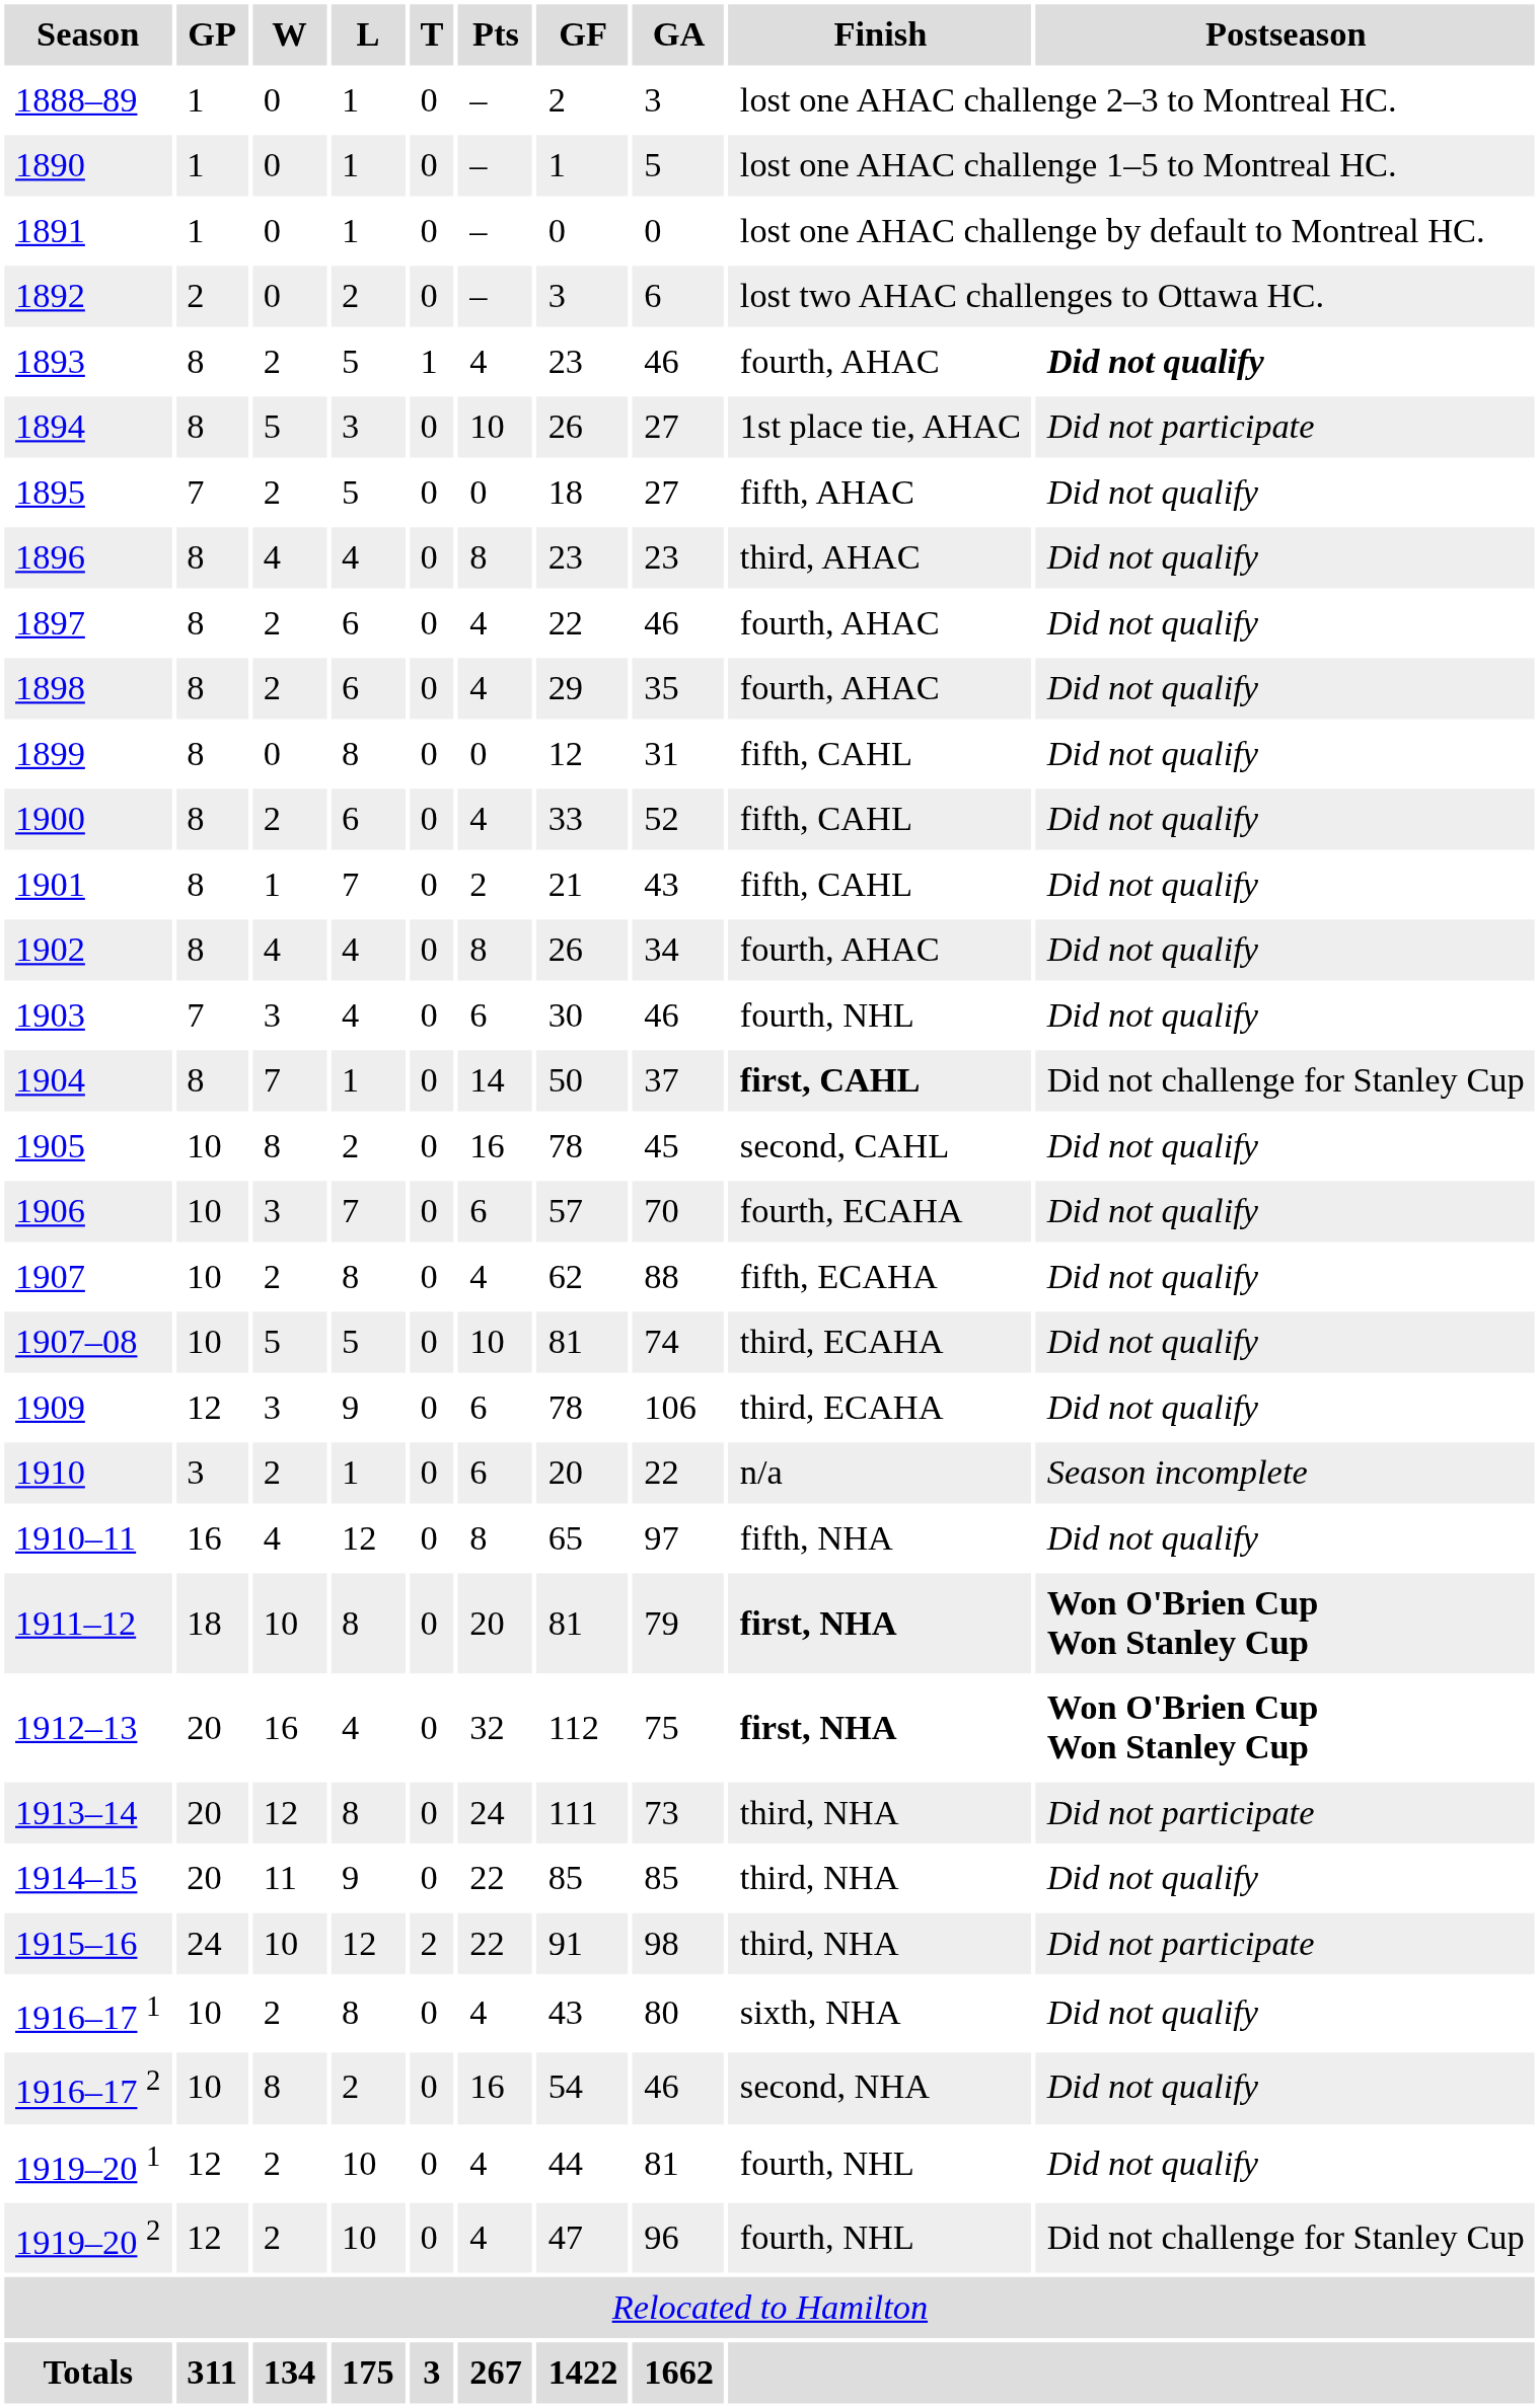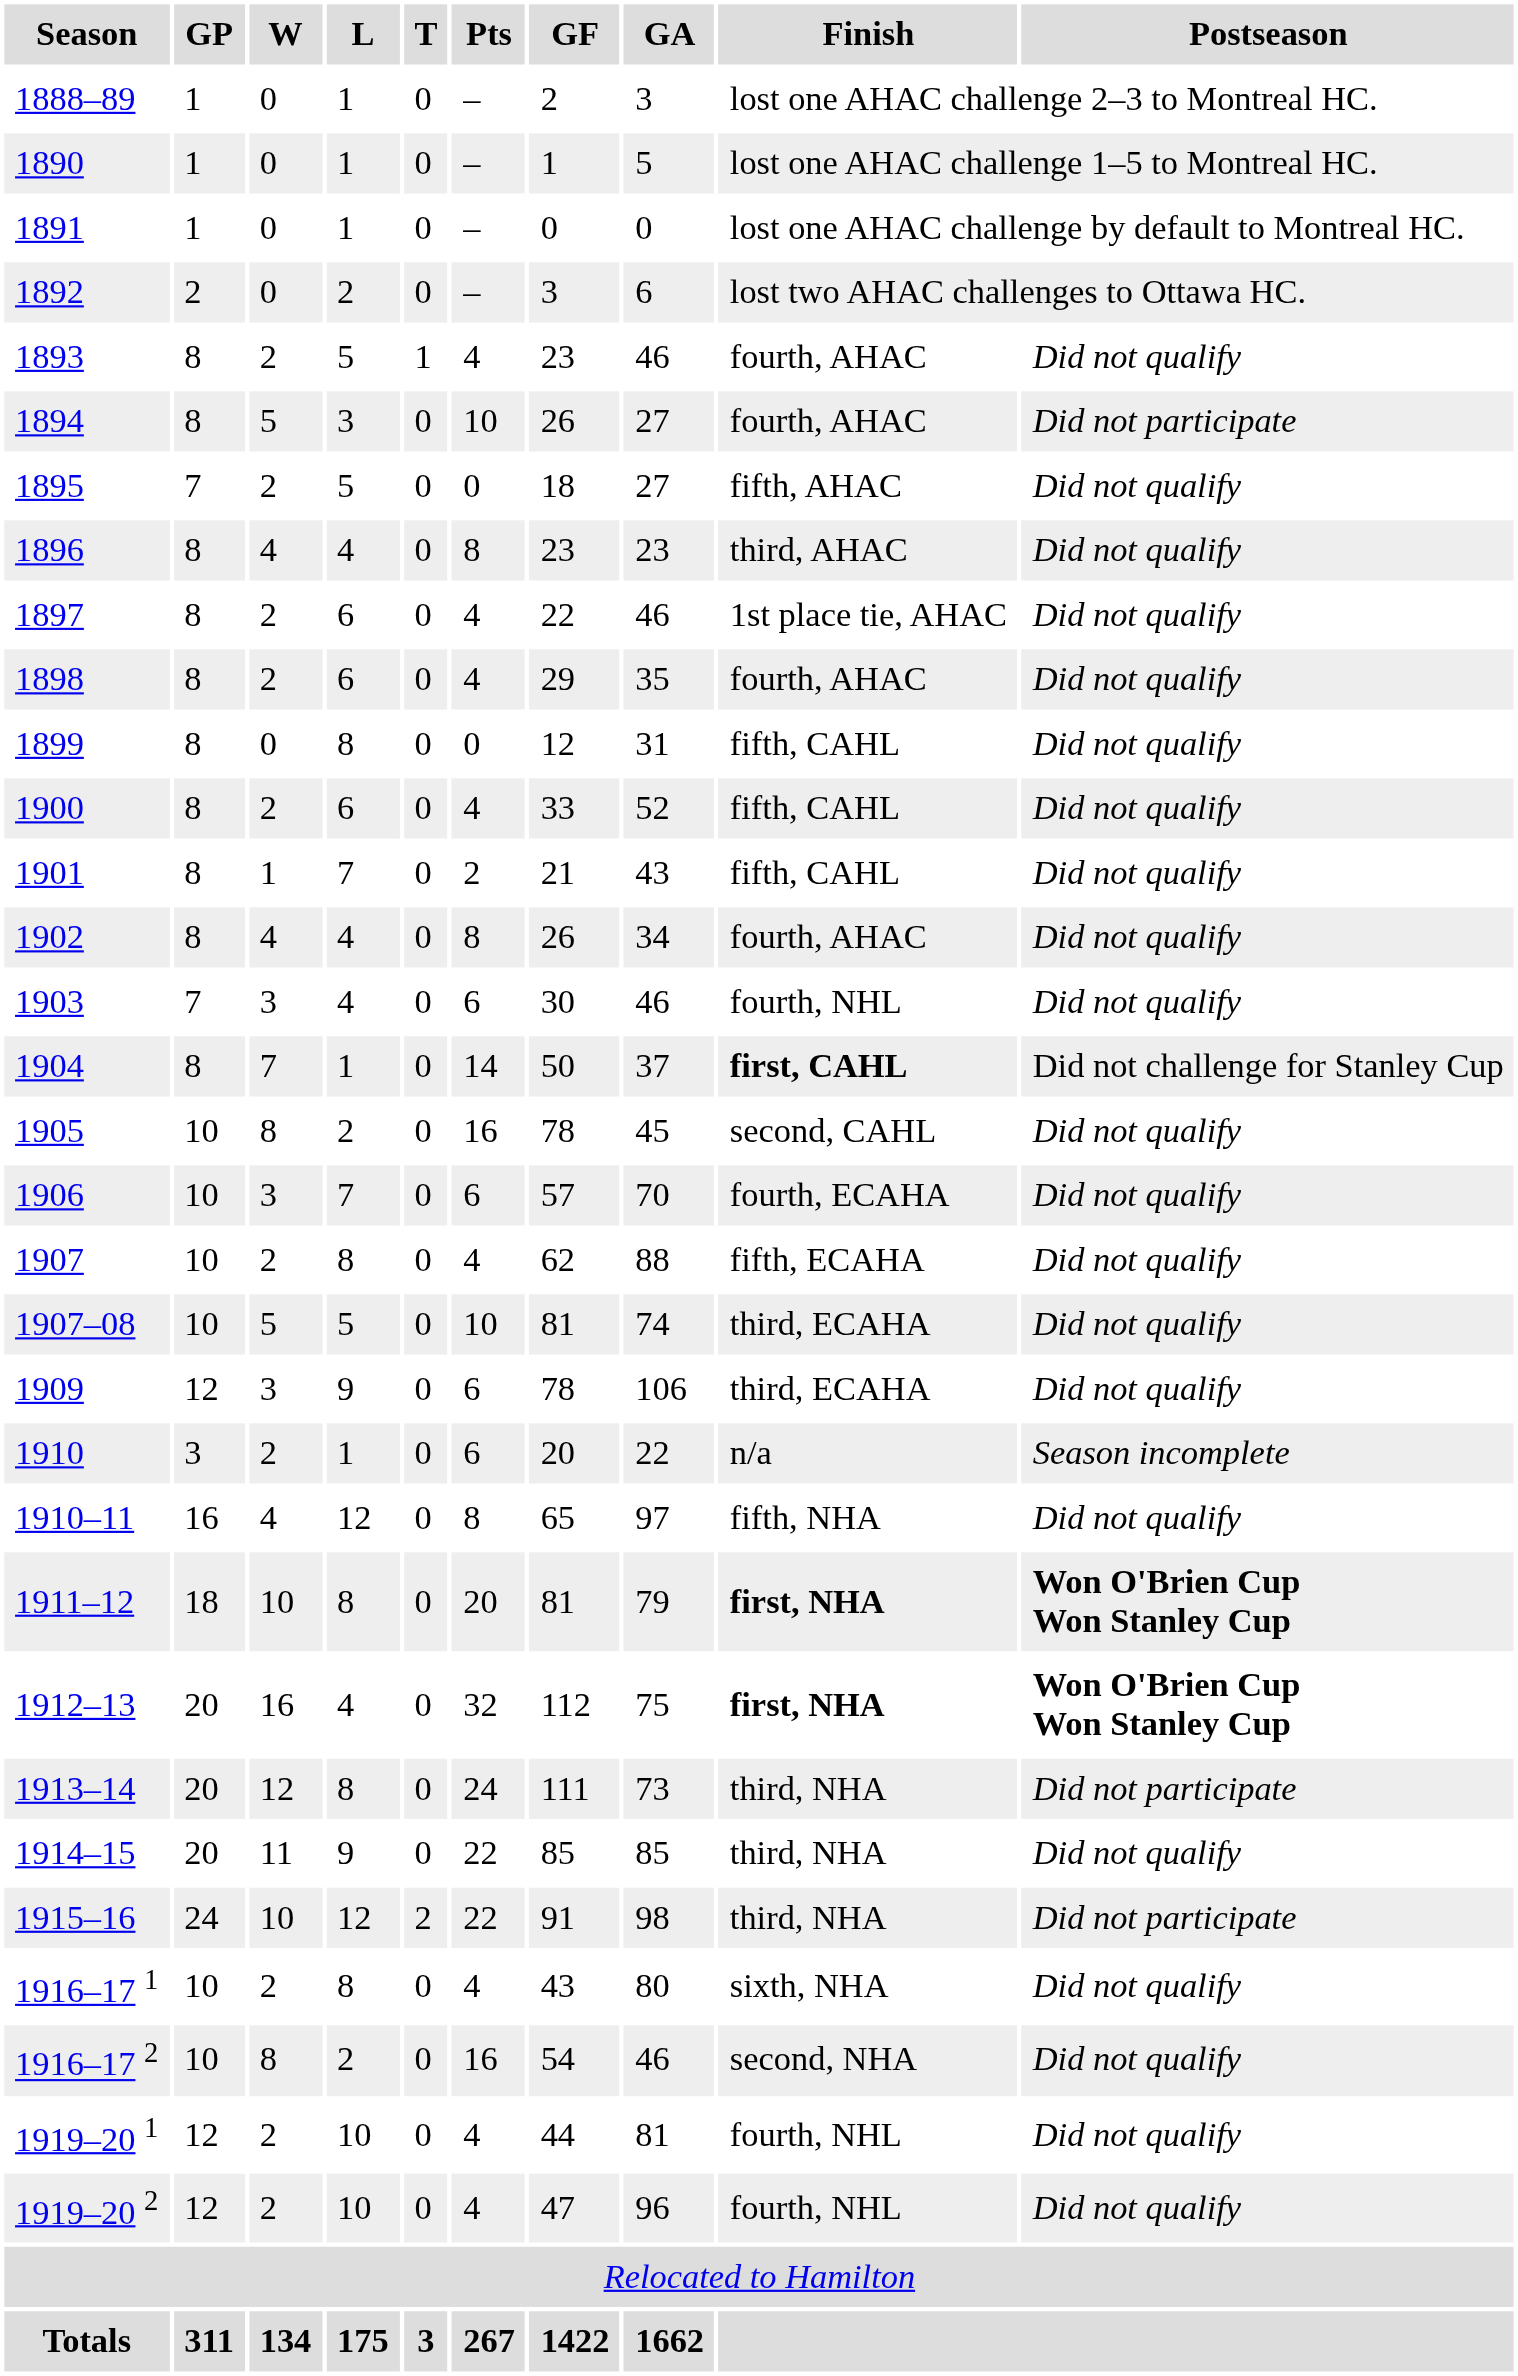1893 | Postseason: bold -> normal
1894 | Finish: 1st place tie, AHAC -> fourth, AHAC
1897 | Finish: fourth, AHAC -> 1st place tie, AHAC
1919–20 2 | Postseason: Did not challenge for Stanley Cup -> Did not qualify
